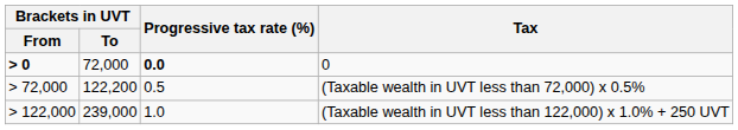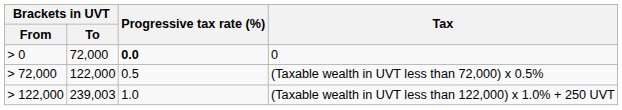0 | Brackets in UVT / From: bold -> normal
(Taxable wealth in UVT less than 72,000) x 0.5% | Brackets in UVT / To: 122,200 -> 122,000
(Taxable wealth in UVT less than 122,000) x 1.0% + 250 UVT | Brackets in UVT / To: 239,000 -> 239,003
